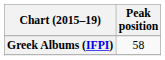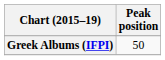Greek Albums (IFPI) | Peak position: 58 -> 50
